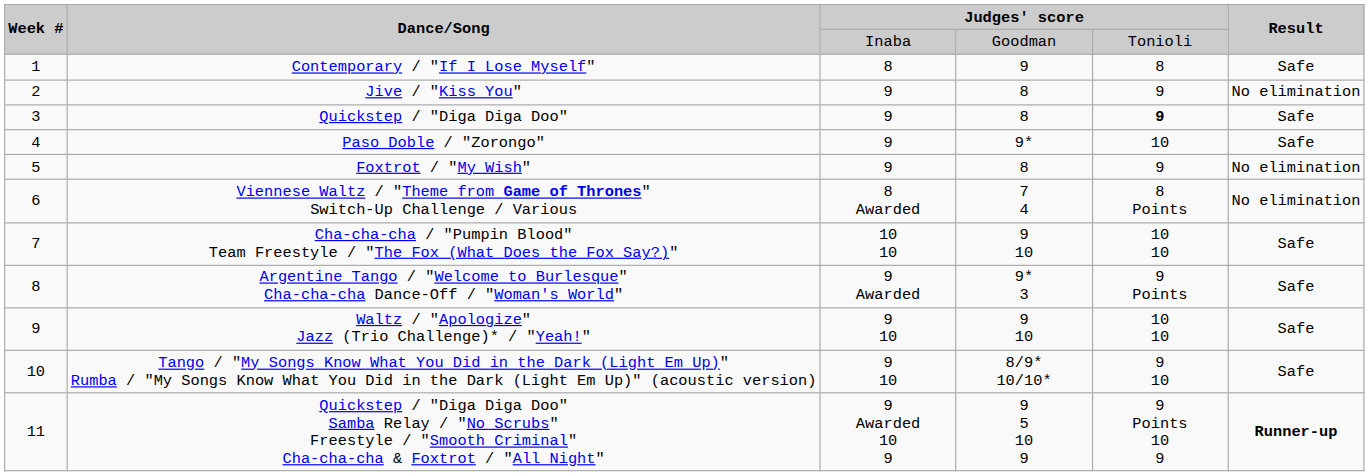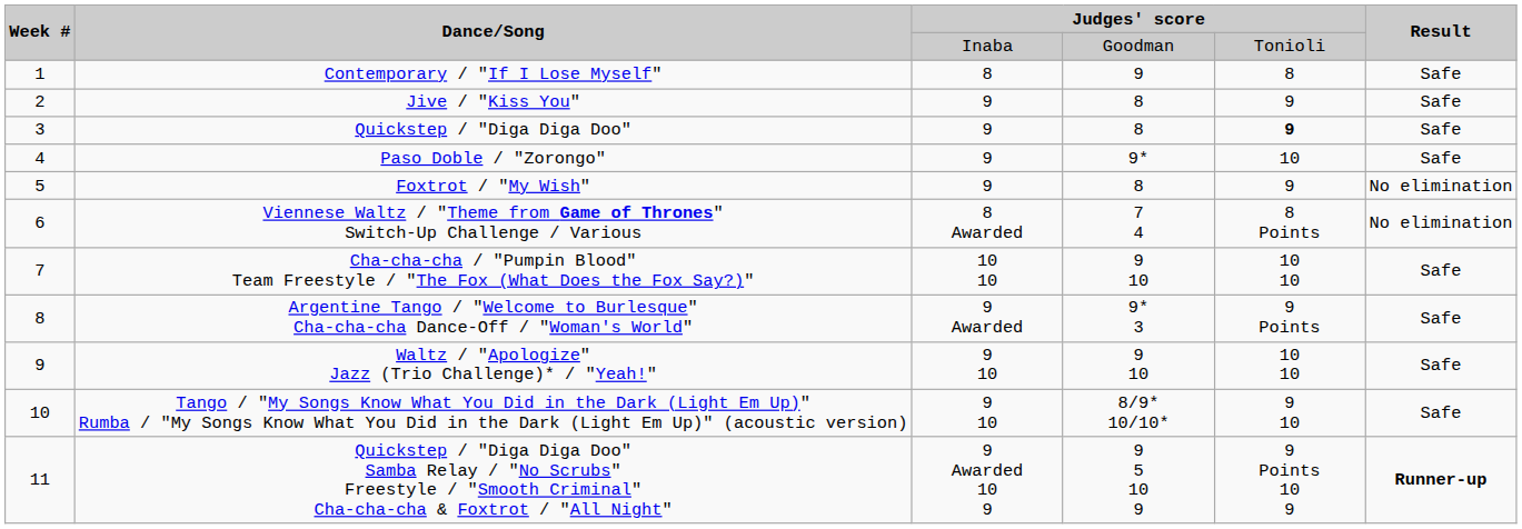Jive / "Kiss You" | Result: No elimination -> Safe
